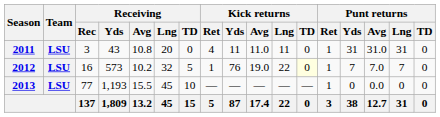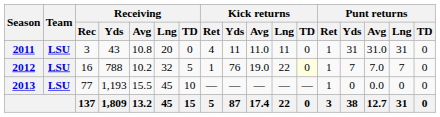2012 | Receiving / Yds: 573 -> 788
